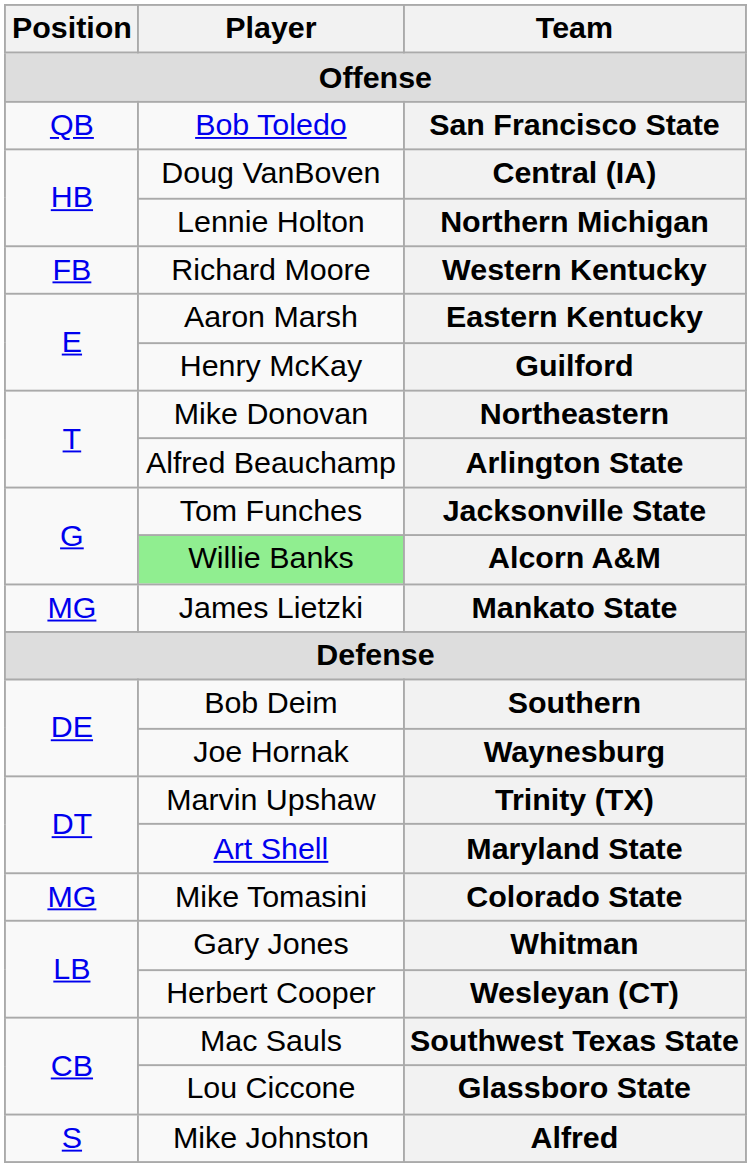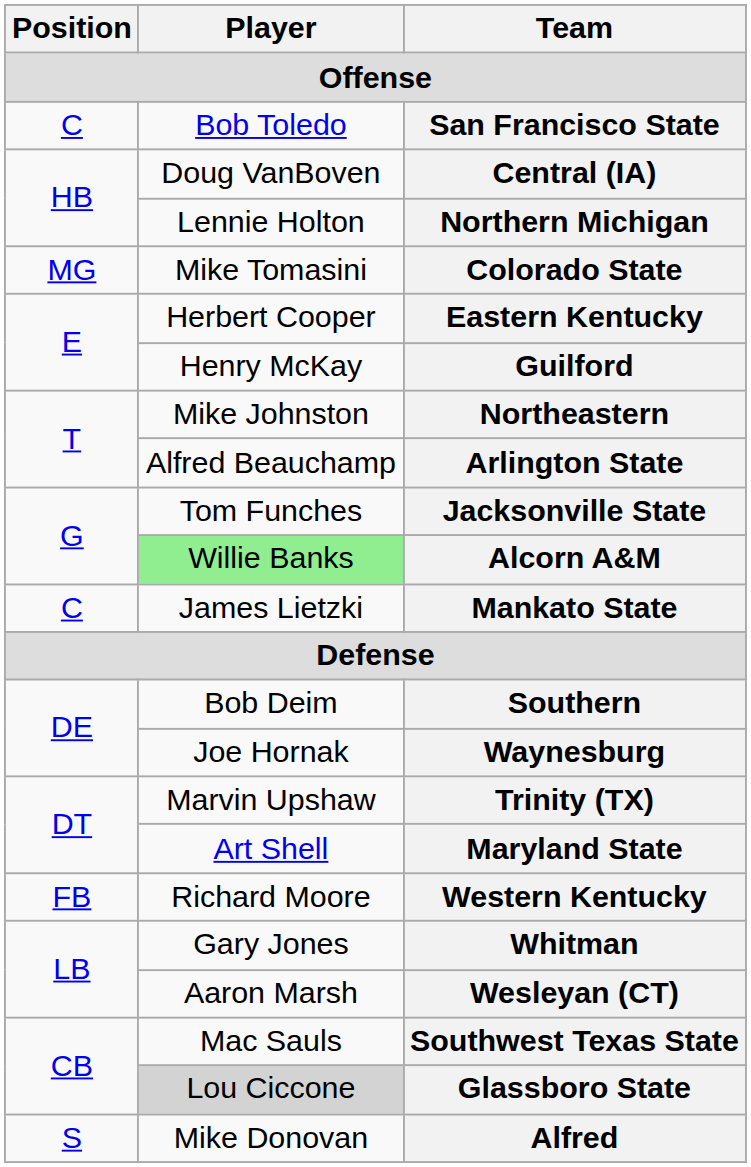San Francisco State | Position: QB -> C
rows swapped: Western Kentucky <-> Colorado State
Eastern Kentucky | Player: Aaron Marsh -> Herbert Cooper
Northeastern | Player: Mike Donovan -> Mike Johnston
Mankato State | Position: MG -> C
Wesleyan (CT) | Player: Herbert Cooper -> Aaron Marsh
Glassboro State | Player: no background -> lightgrey background
Alfred | Player: Mike Johnston -> Mike Donovan
